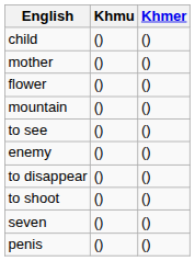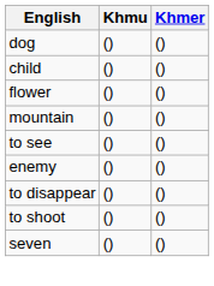+ row: dog | () | ()
- row: mother | () | ()
- row: penis | () | ()
